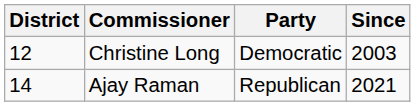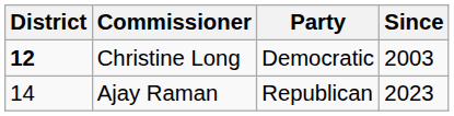Christine Long | District: normal -> bold
Ajay Raman | Since: 2021 -> 2023
